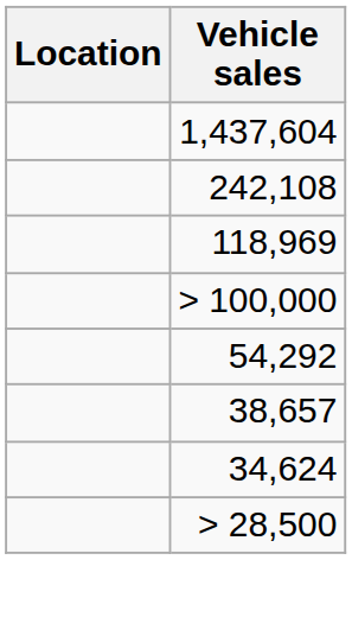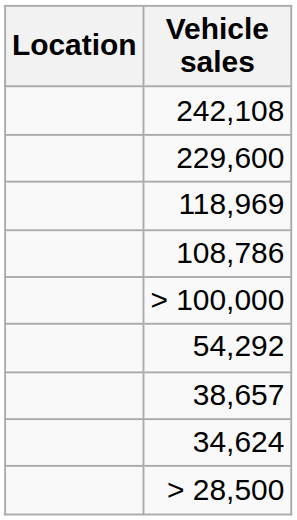- row: 1,437,604
+ row: 229,600
+ row: 108,786
